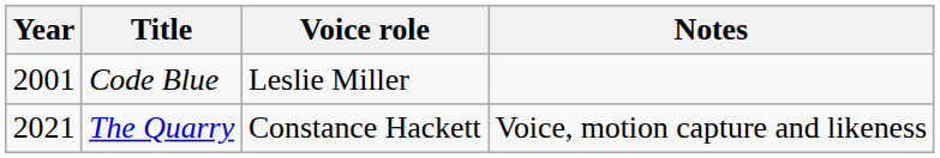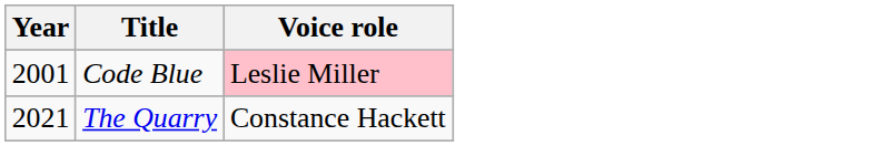- column: Notes | Voice, motion capture and likeness
Code Blue | Voice role: no background -> pink background
